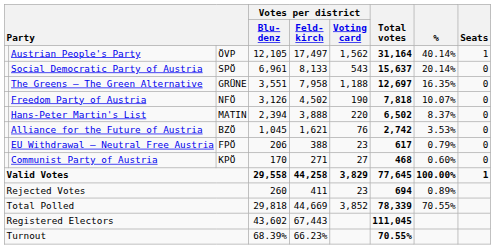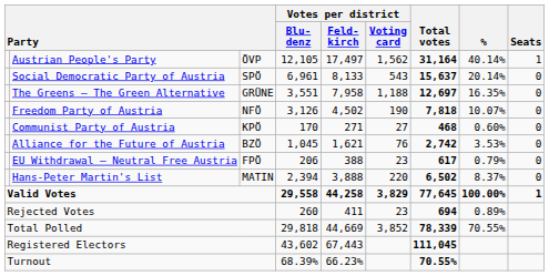rows swapped: Hans-Peter Martin's List <-> Communist Party of Austria
